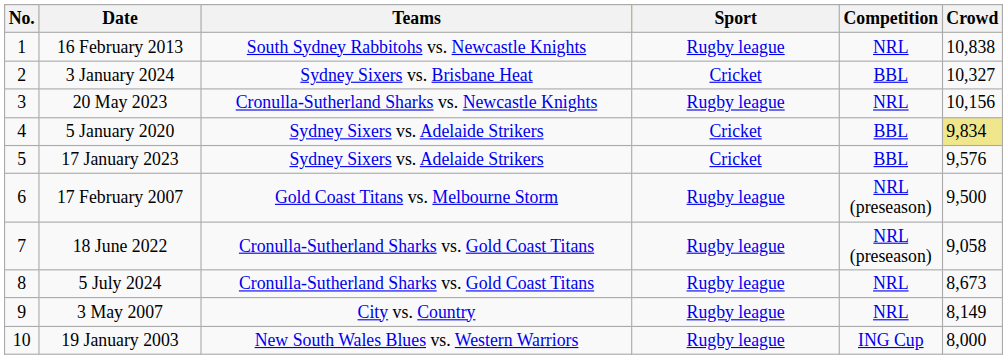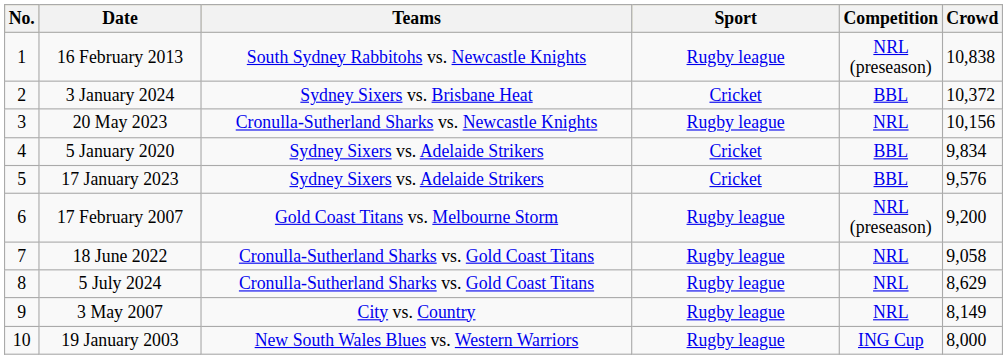16 February 2013 | Competition: NRL -> NRL (preseason)
3 January 2024 | Crowd: 10,327 -> 10,372
5 January 2020 | Crowd: khaki background -> no background
17 February 2007 | Crowd: 9,500 -> 9,200
18 June 2022 | Competition: NRL (preseason) -> NRL
5 July 2024 | Crowd: 8,673 -> 8,629
